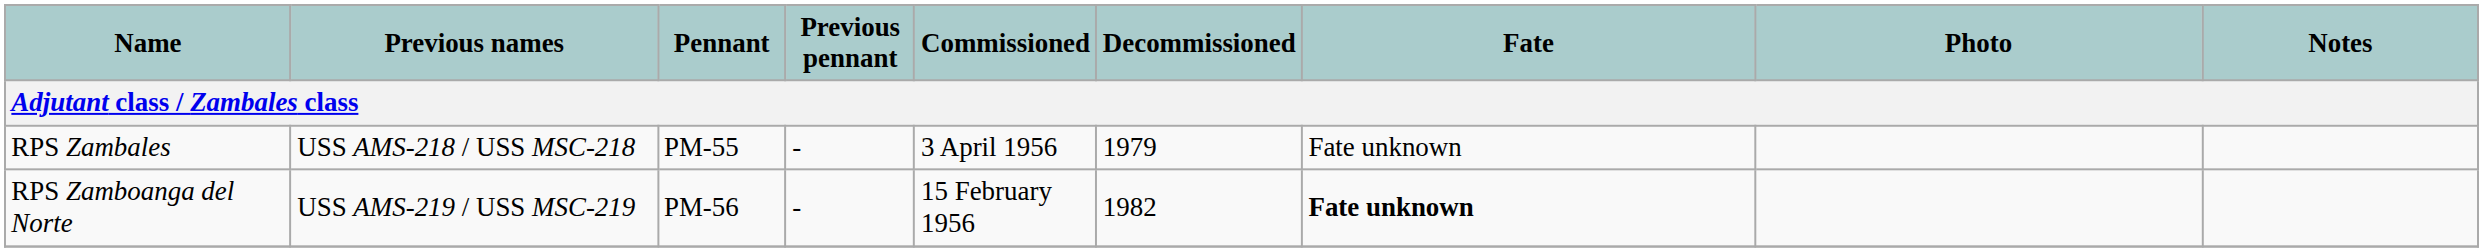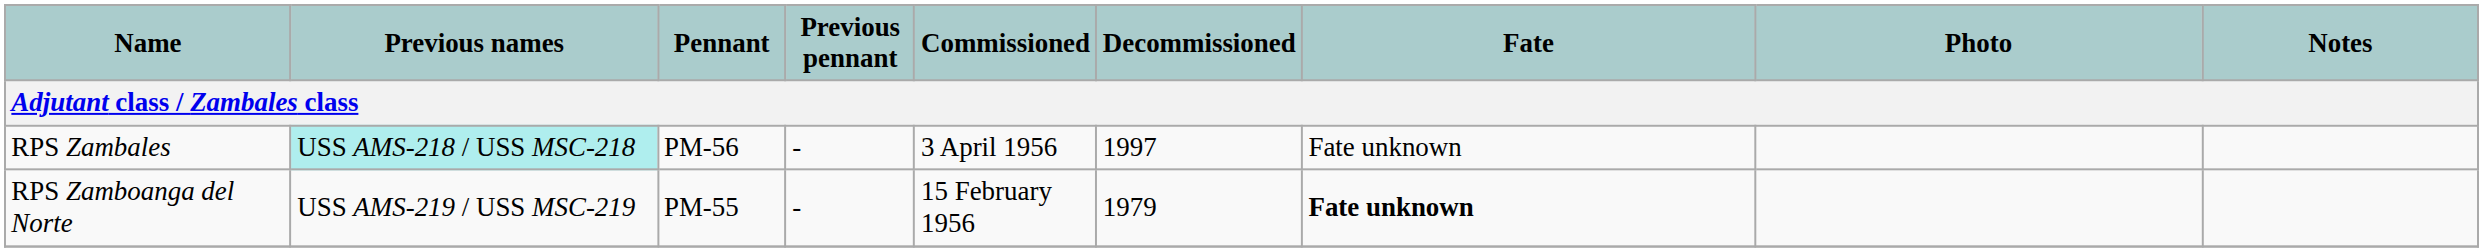RPS Zambales | Previous names: no background -> paleturquoise background
RPS Zambales | Pennant: PM-55 -> PM-56
RPS Zambales | Decommissioned: 1979 -> 1997
RPS Zamboanga del Norte | Pennant: PM-56 -> PM-55
RPS Zamboanga del Norte | Decommissioned: 1982 -> 1979
